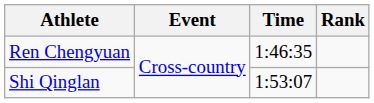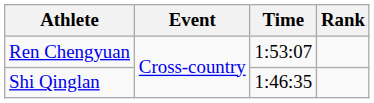Ren Chengyuan | Time: 1:46:35 -> 1:53:07
Shi Qinglan | Time: 1:53:07 -> 1:46:35
